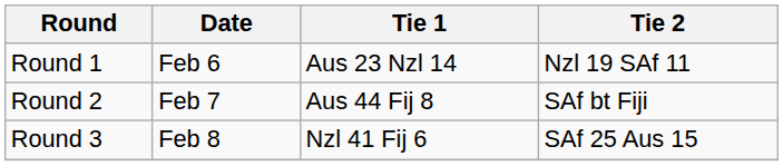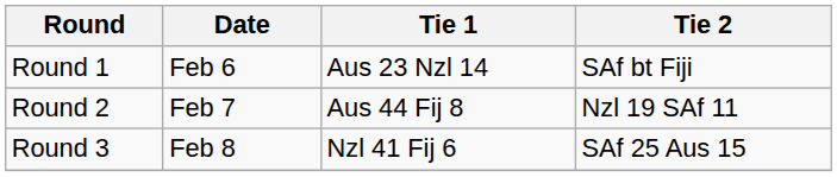Round 1 | Tie 2: Nzl 19 SAf 11 -> SAf bt Fiji
Round 2 | Tie 2: SAf bt Fiji -> Nzl 19 SAf 11
